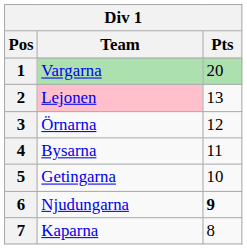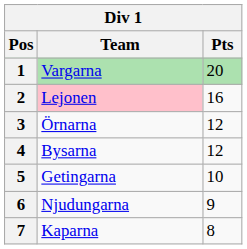2 | Pts: 13 -> 16
4 | Pts: 11 -> 12
6 | Pts: bold -> normal
